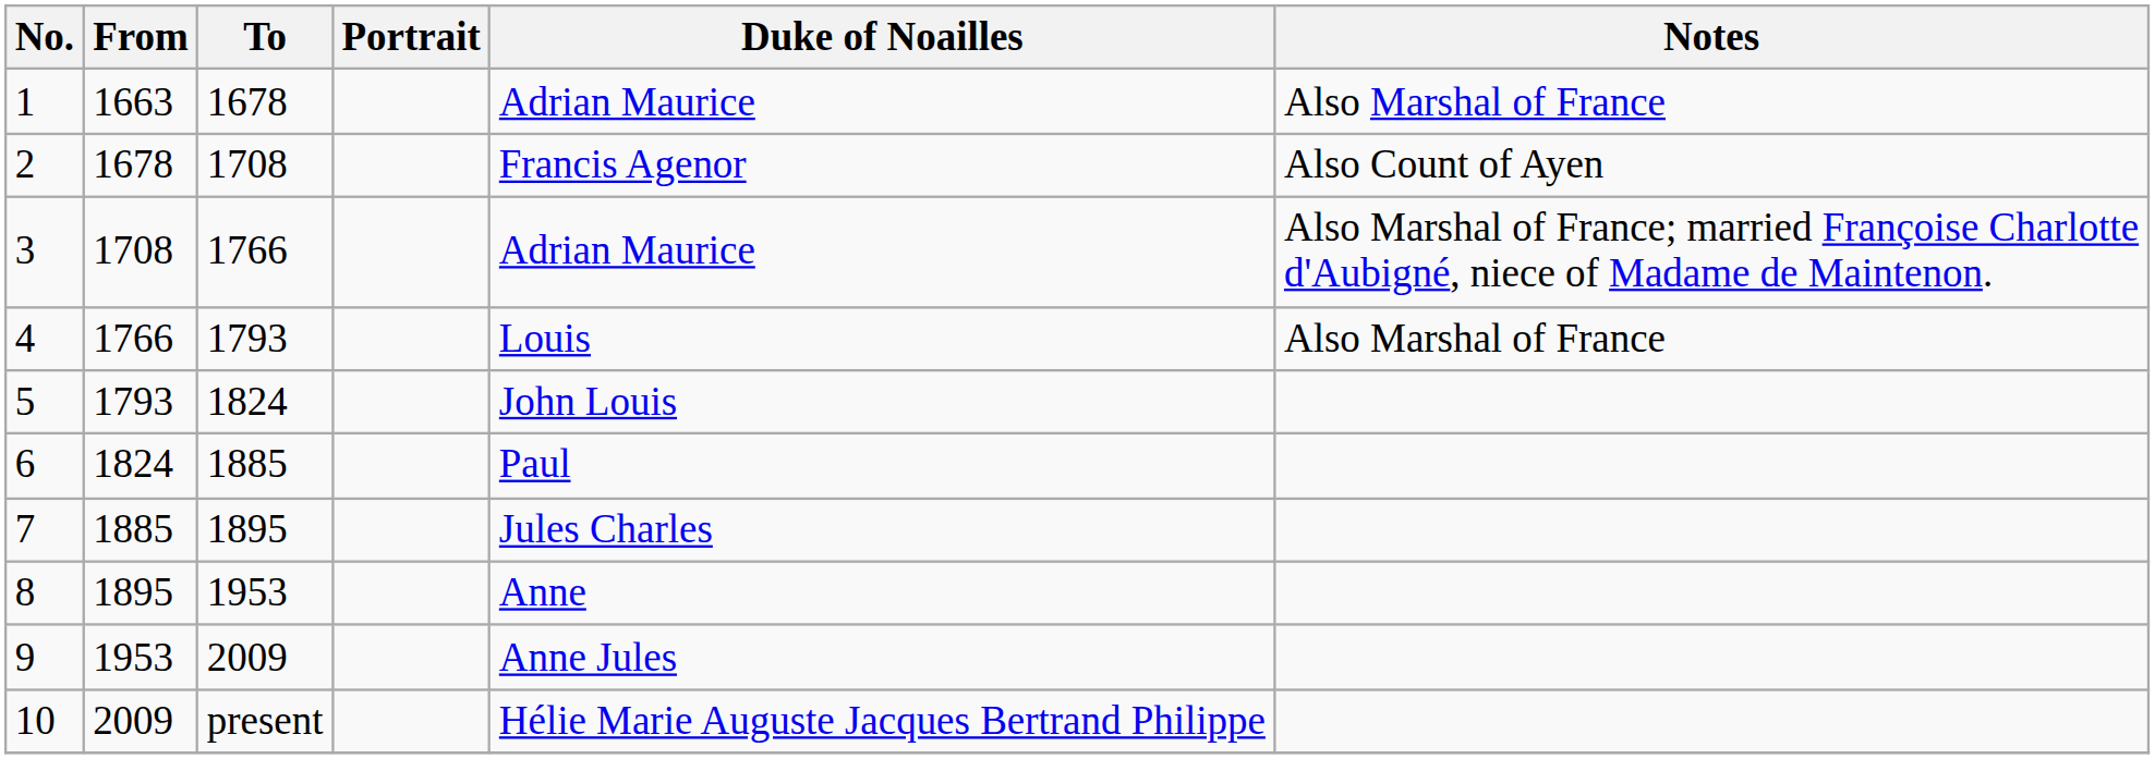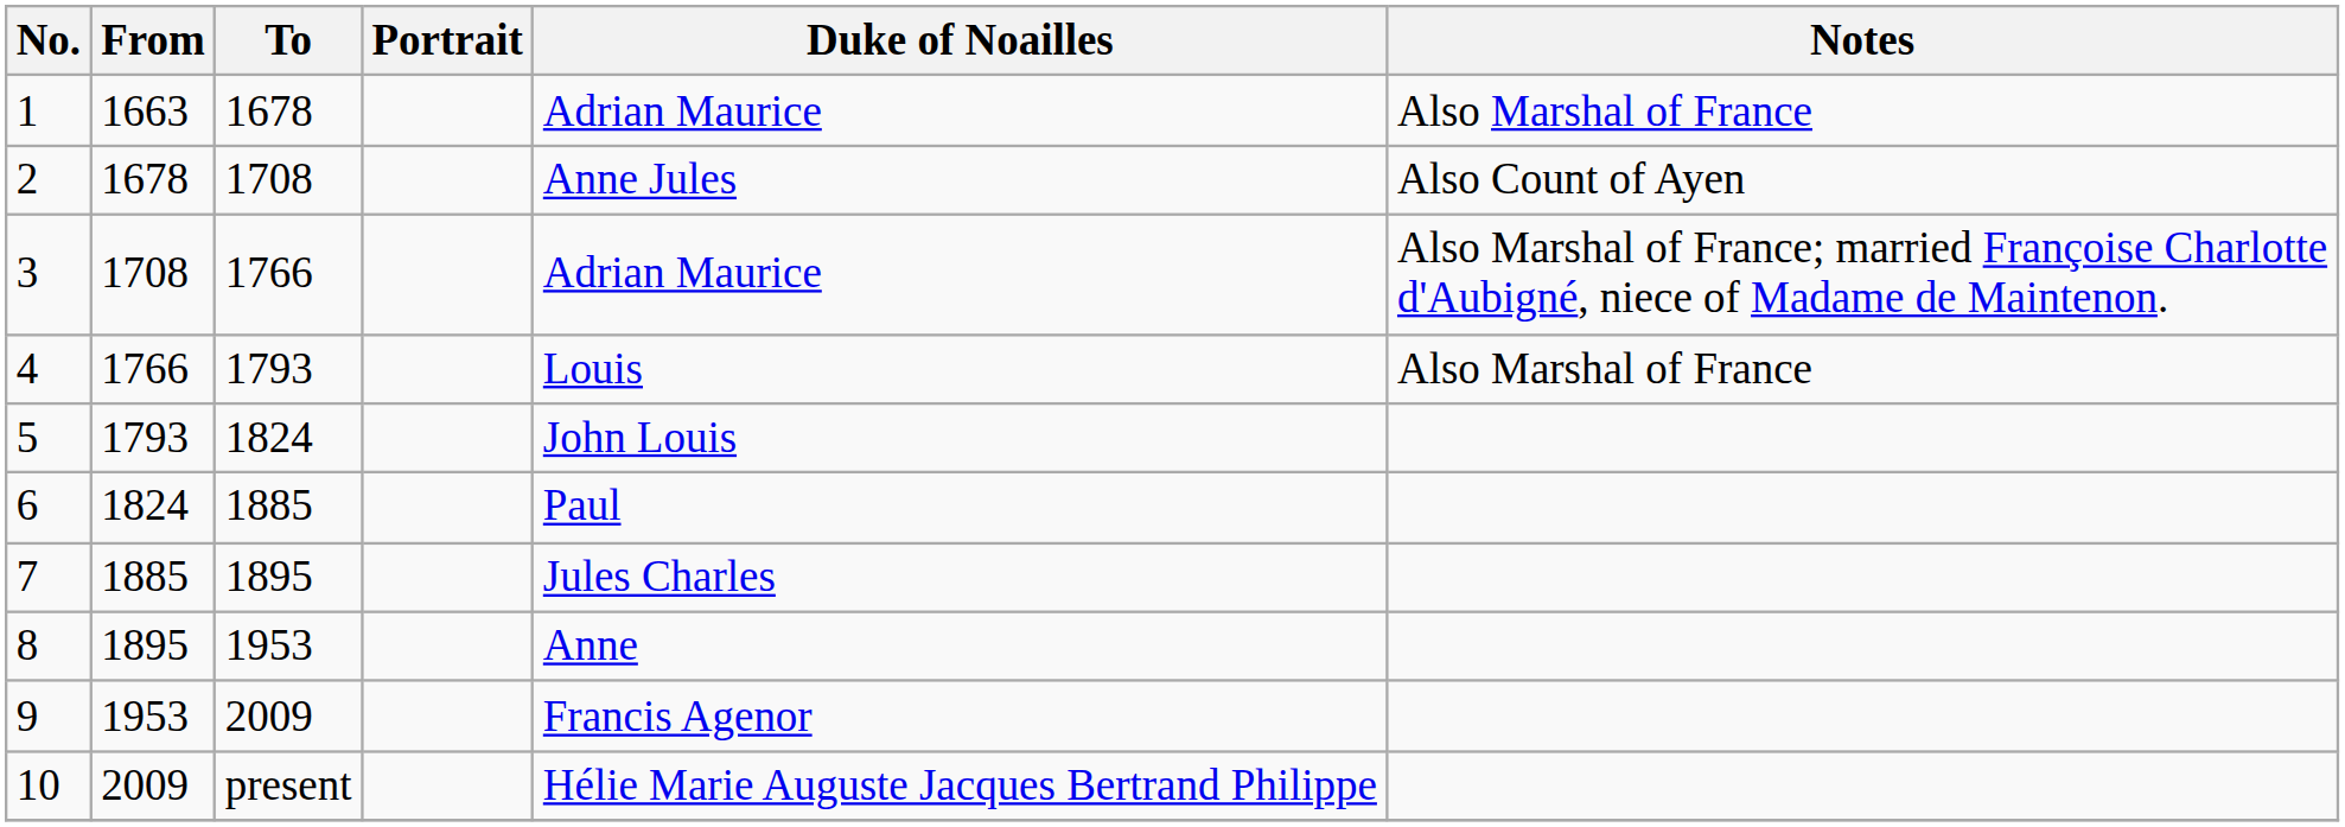2 | Duke of Noailles: Francis Agenor -> Anne Jules
9 | Duke of Noailles: Anne Jules -> Francis Agenor
